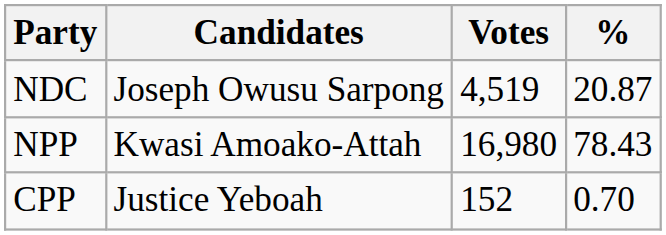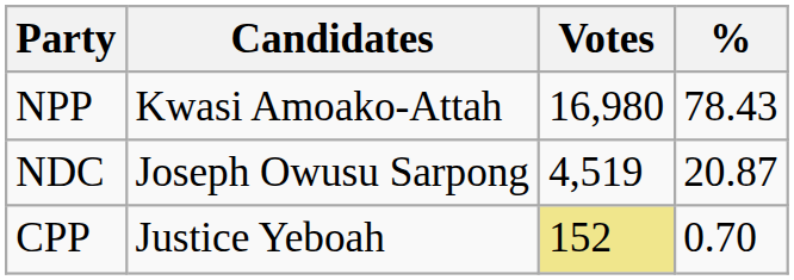rows swapped: NPP <-> NDC
CPP | Votes: no background -> khaki background
